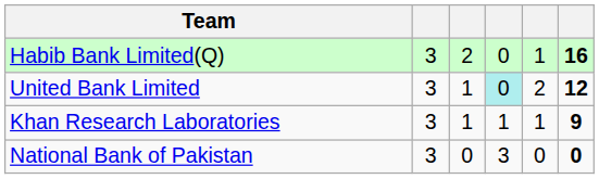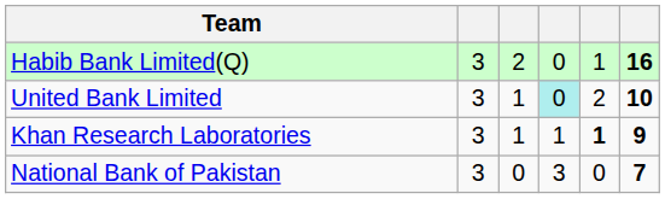United Bank Limited | column 6: 12 -> 10
Khan Research Laboratories | column 5: normal -> bold
National Bank of Pakistan | column 6: 0 -> 7
